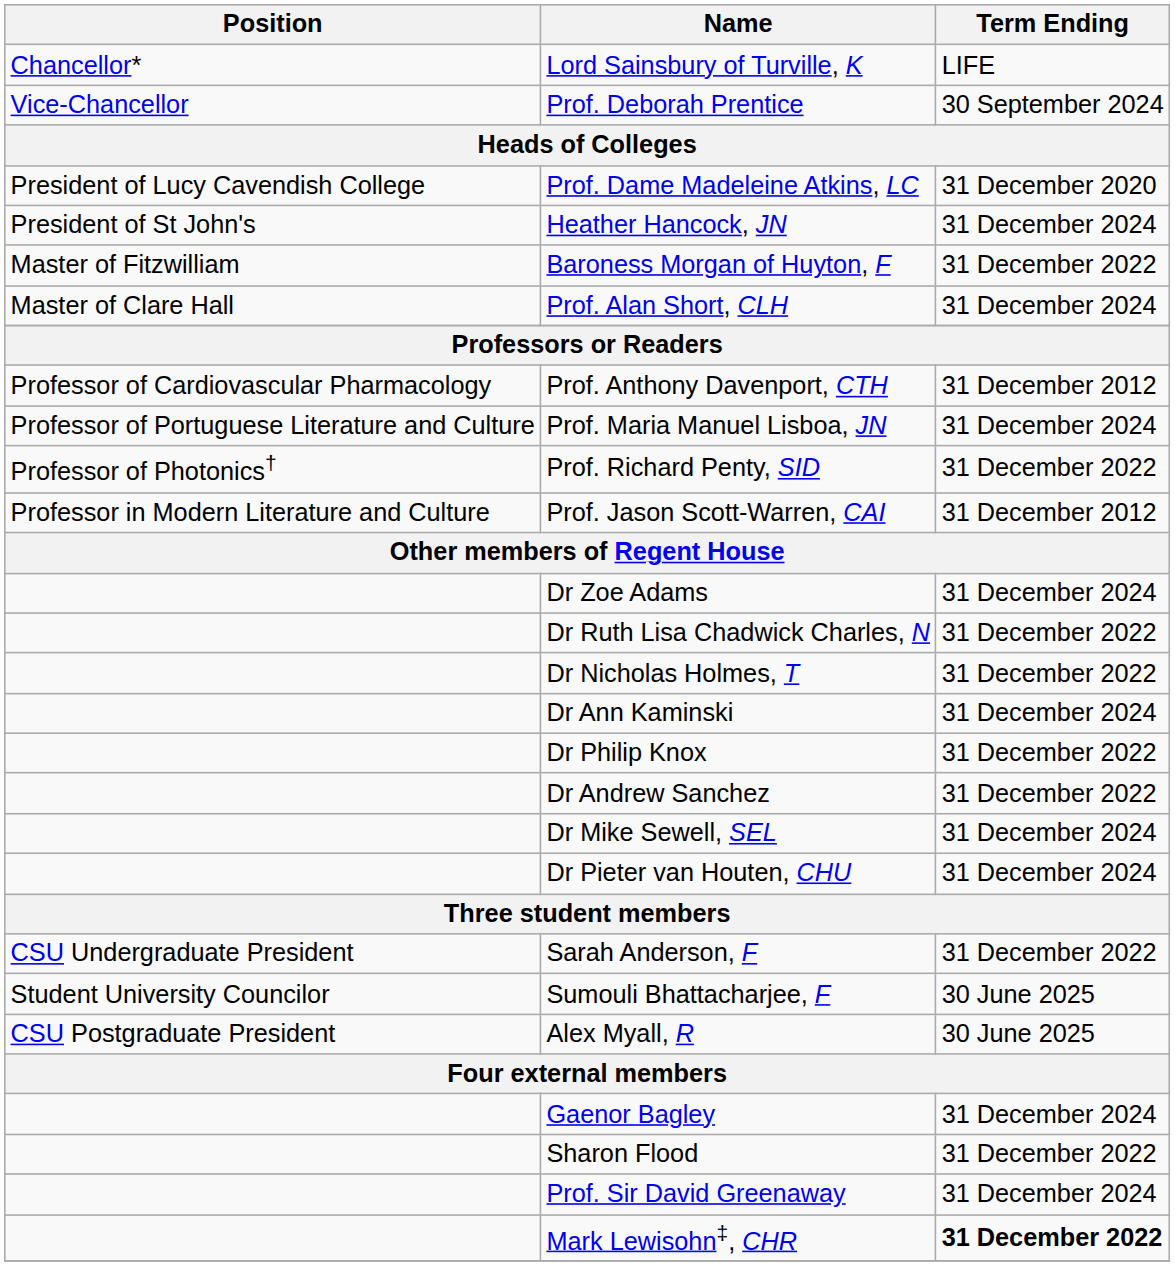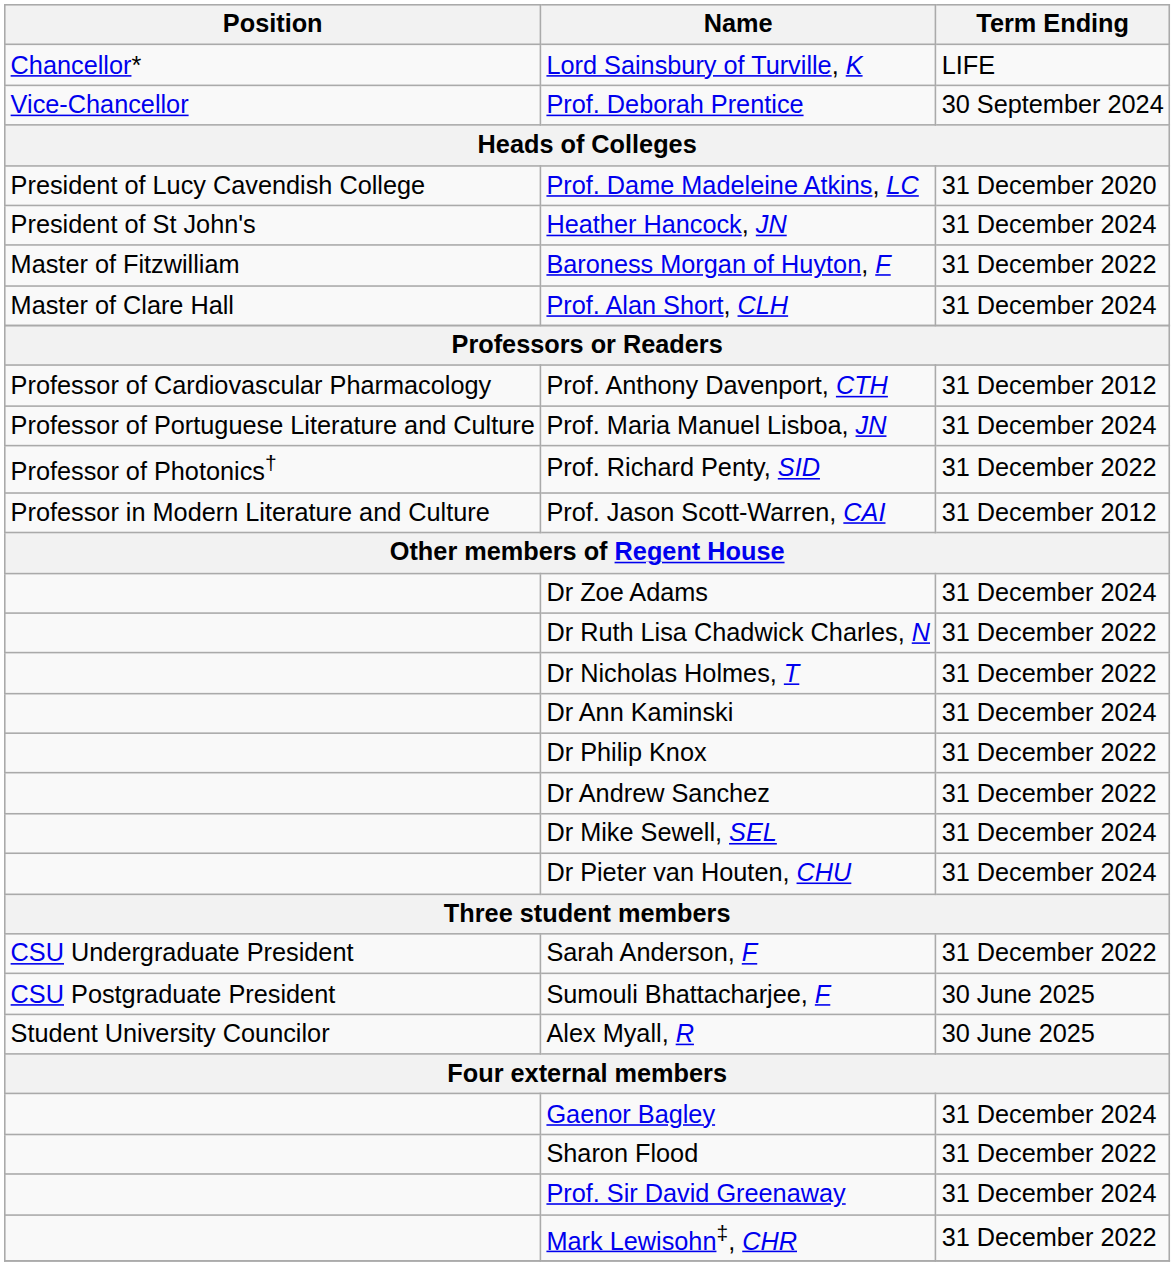Sumouli Bhattacharjee, F | Position: Student University Councilor -> CSU Postgraduate President
Alex Myall, R | Position: CSU Postgraduate President -> Student University Councilor
Mark Lewisohn‡, CHR | Term Ending: bold -> normal
